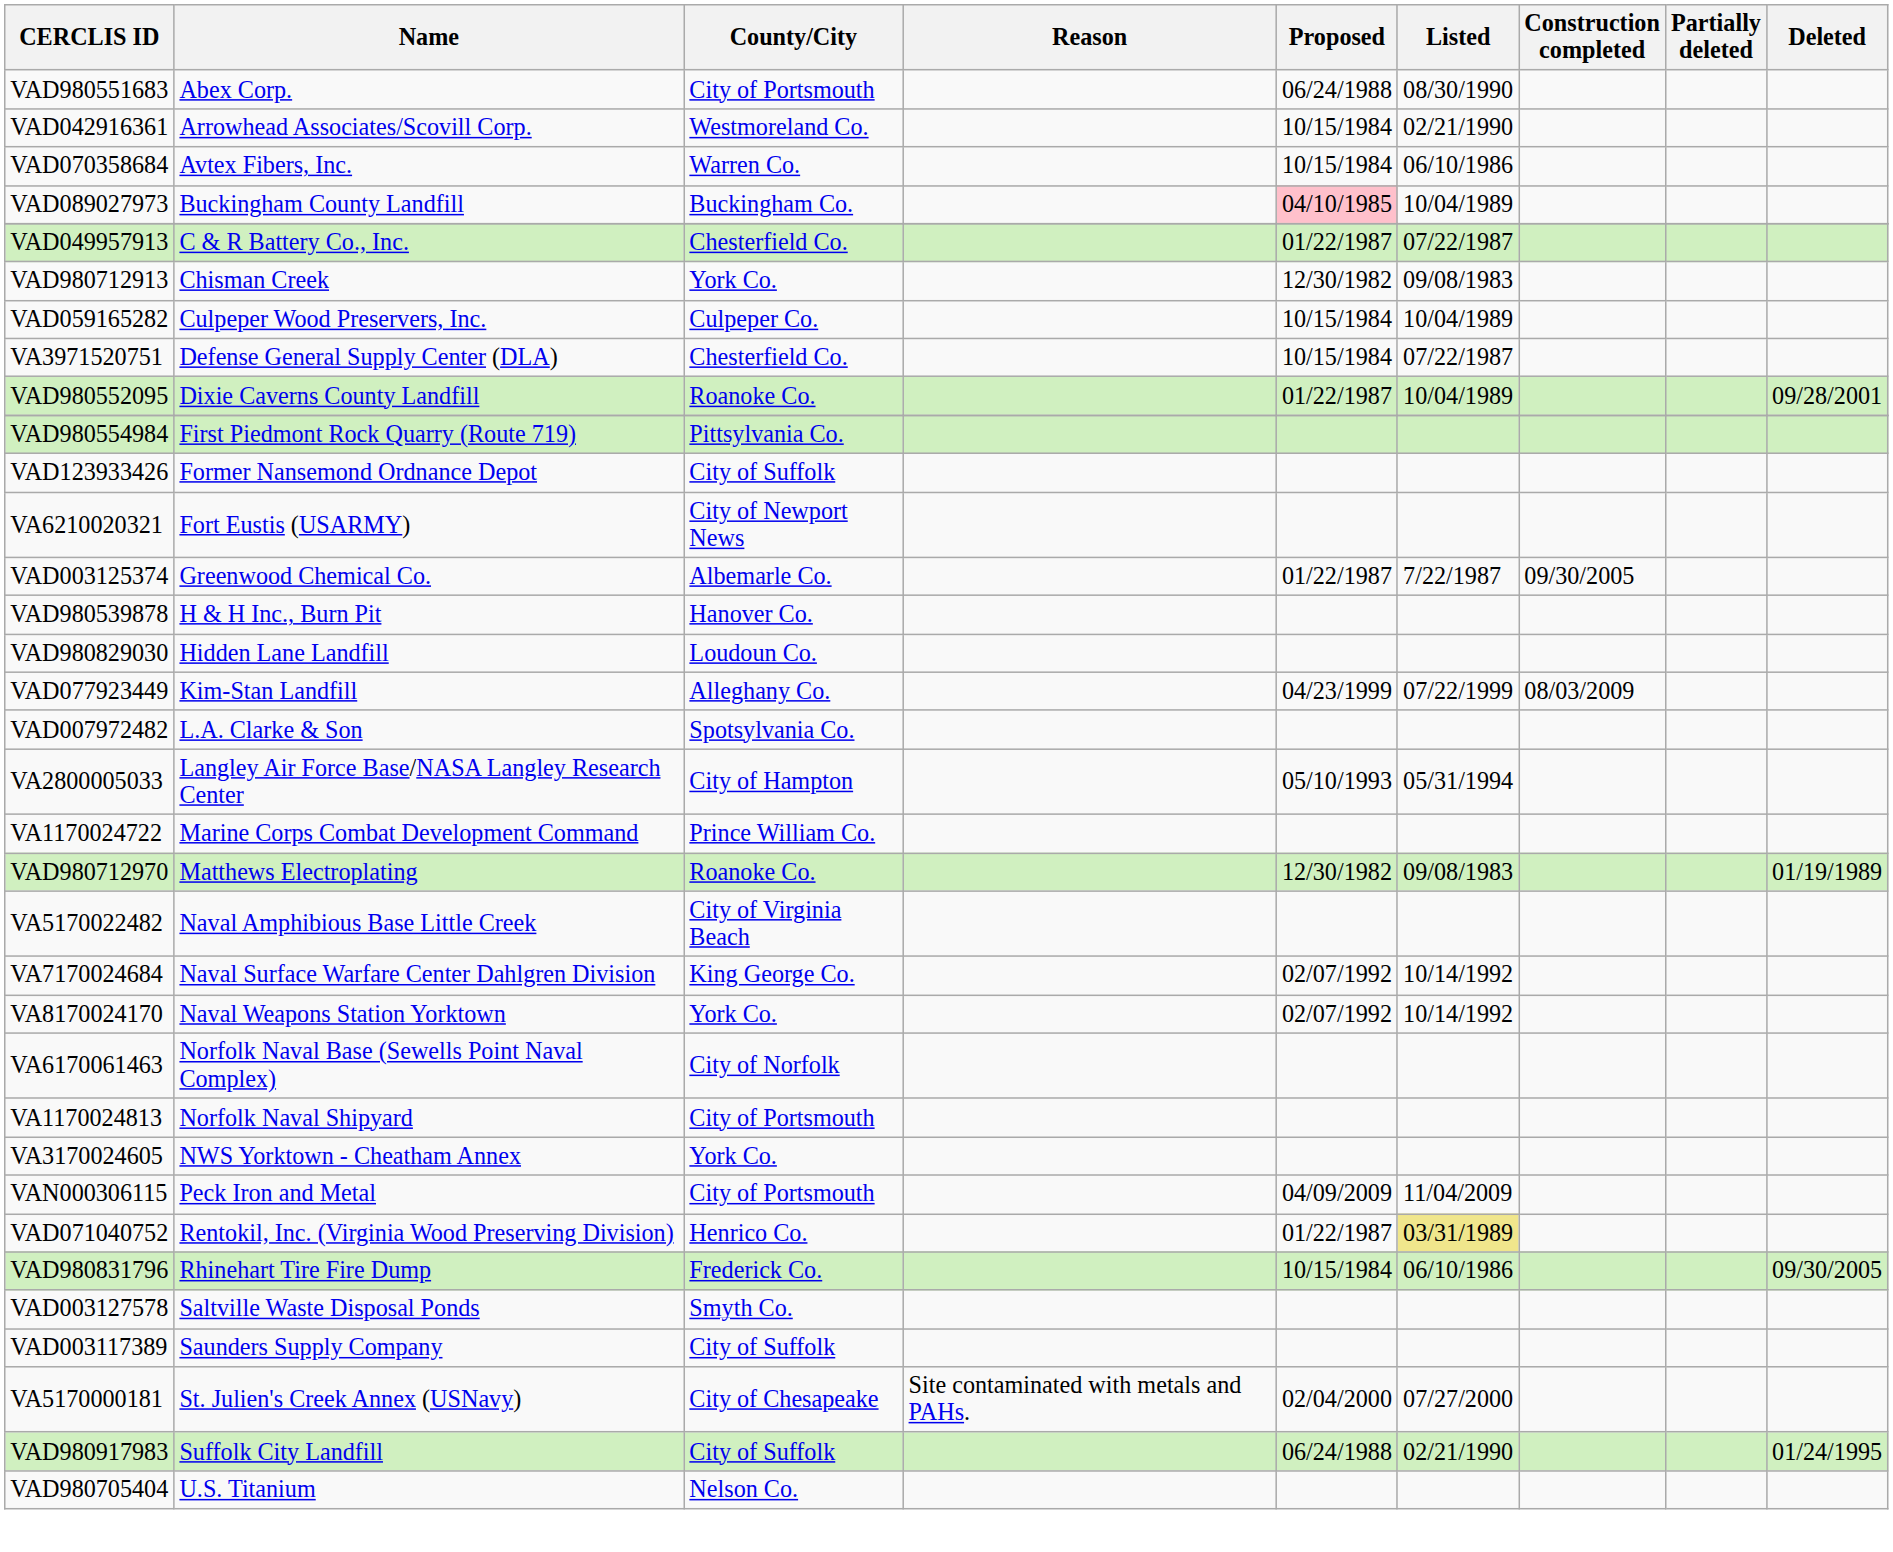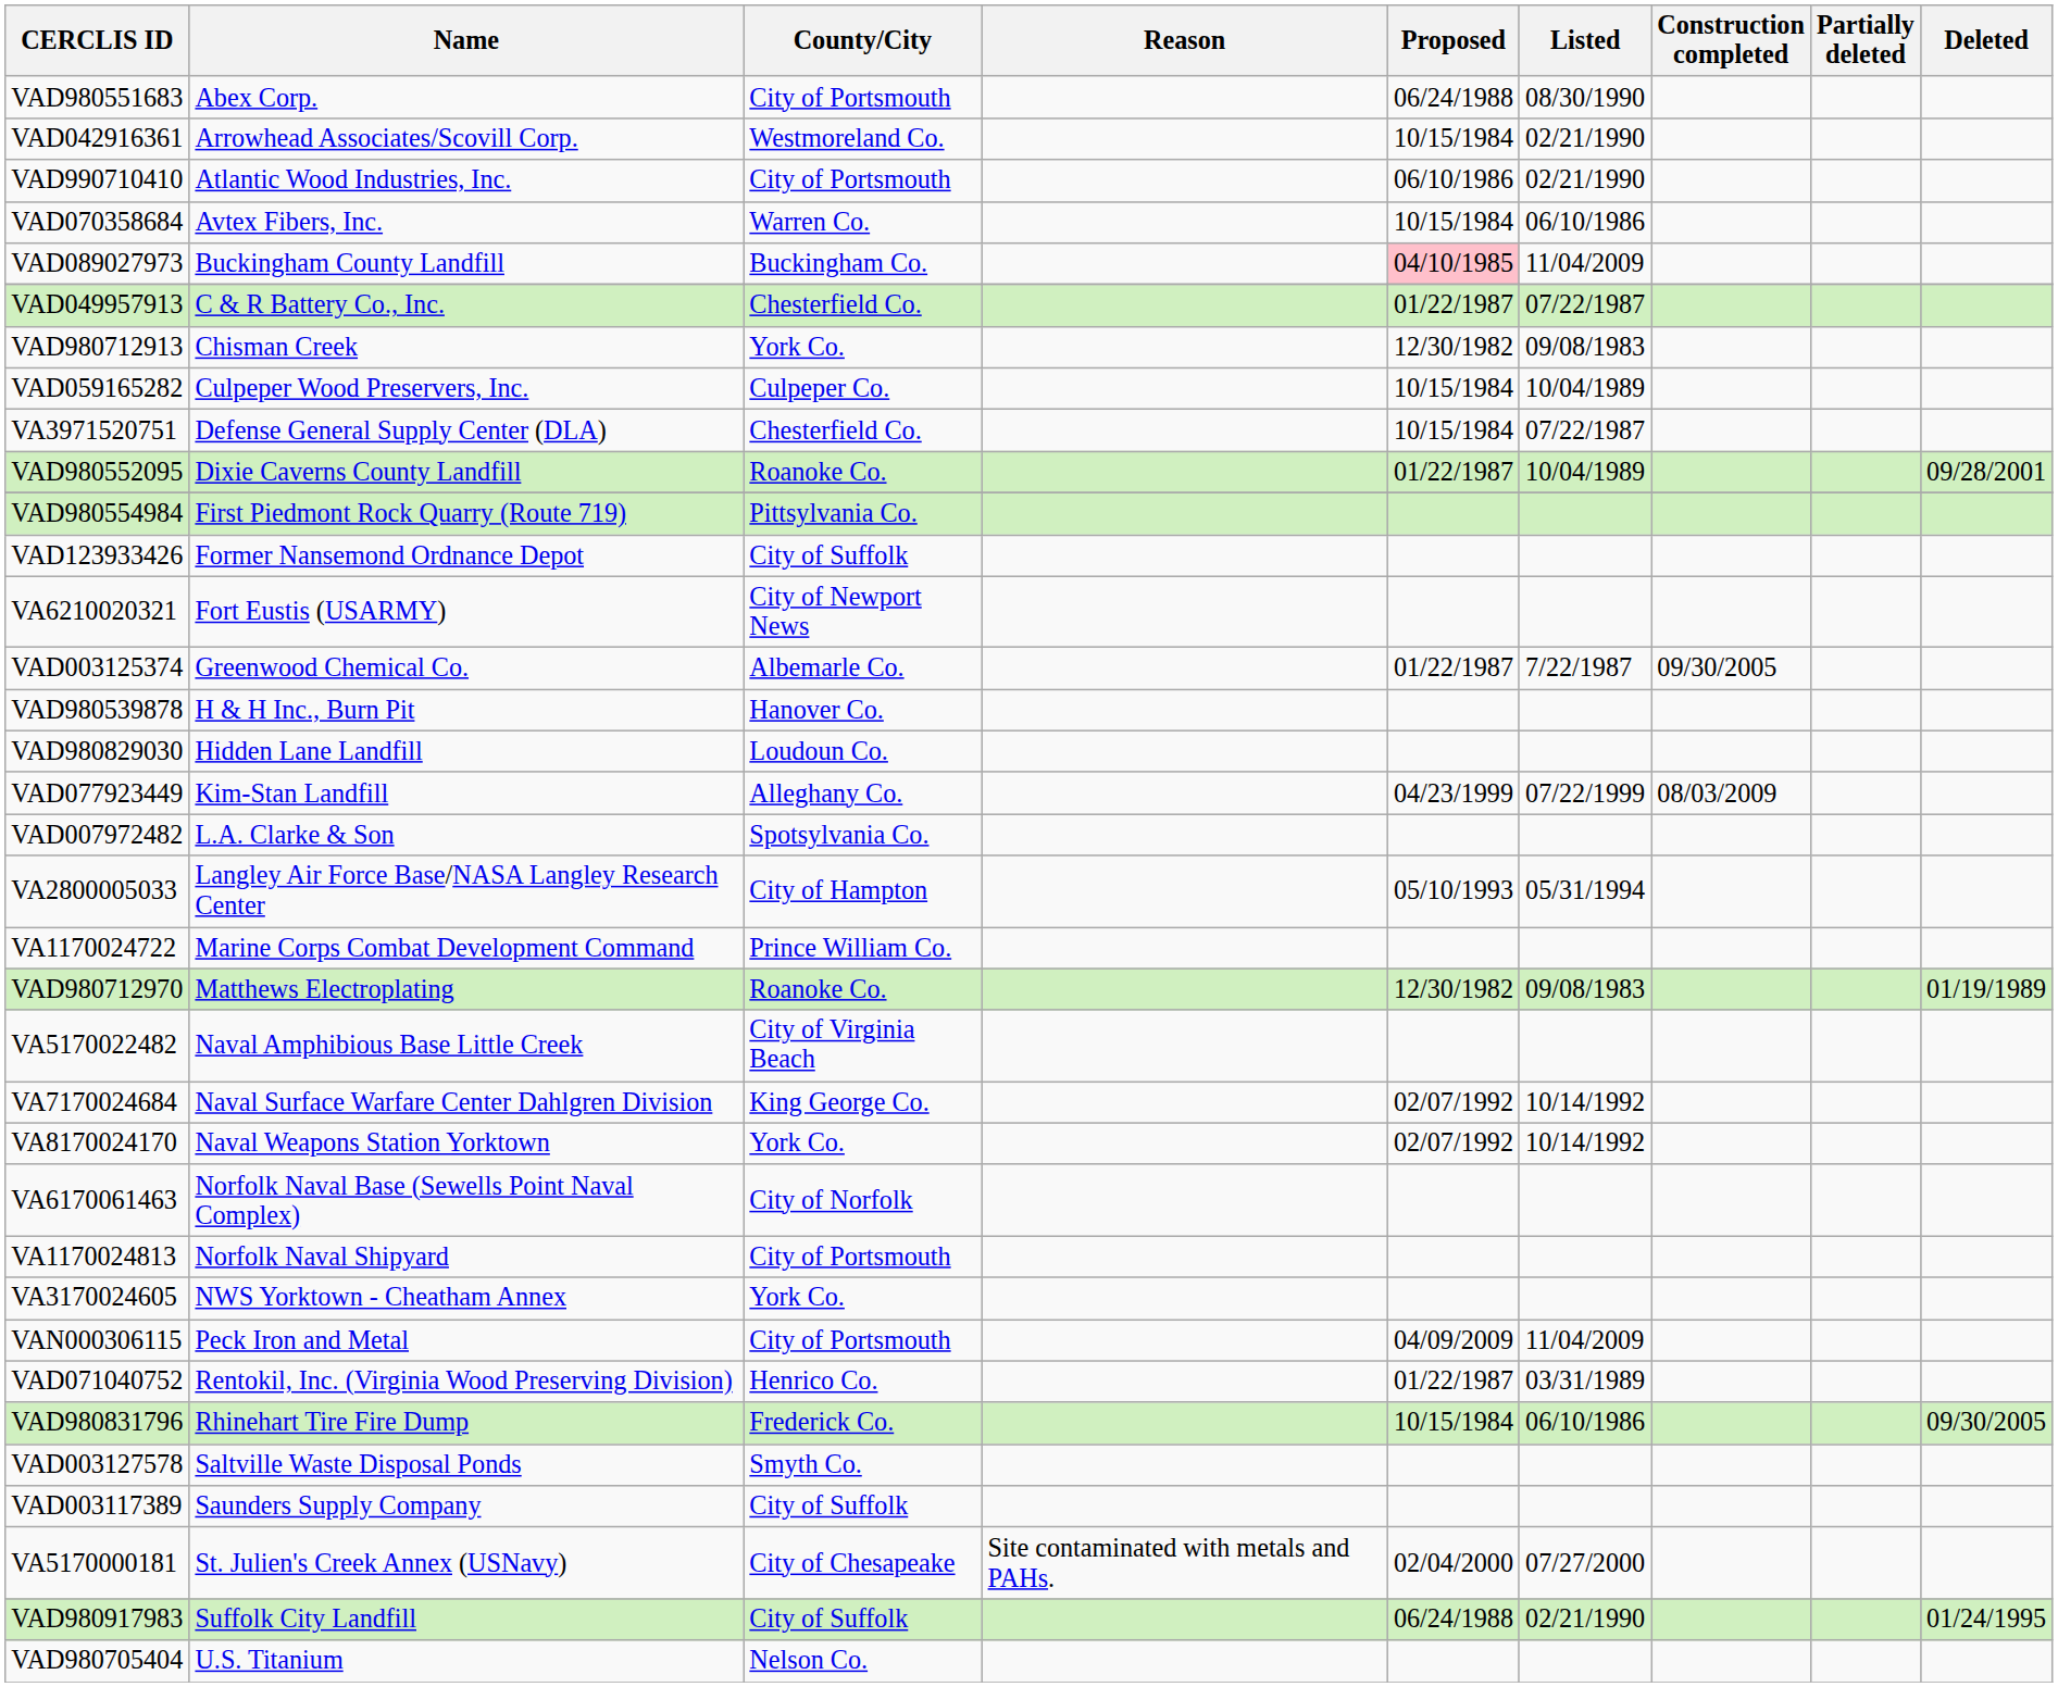+ row: VAD990710410 | Atlantic Wood Industries, Inc. | City of Portsmouth | 06/10/1986 | 02/21/1990
VAD089027973 | Listed: 10/04/1989 -> 11/04/2009
VAD071040752 | Listed: khaki background -> no background
